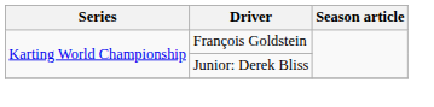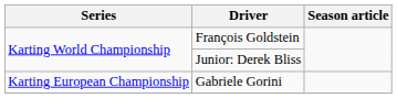+ row: Karting European Championship | Gabriele Gorini
